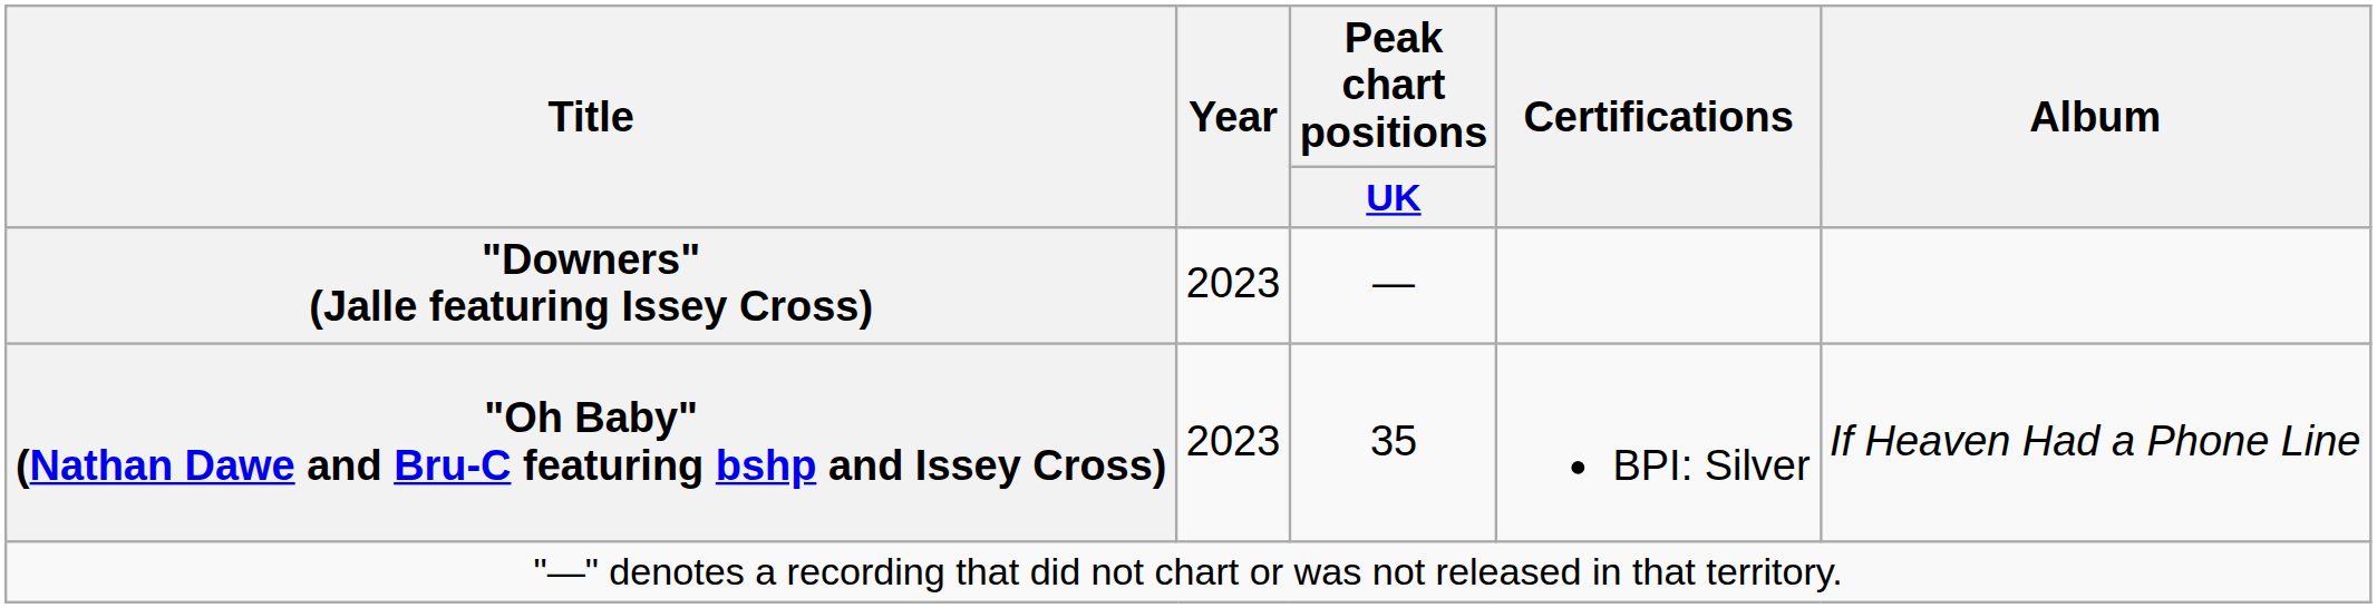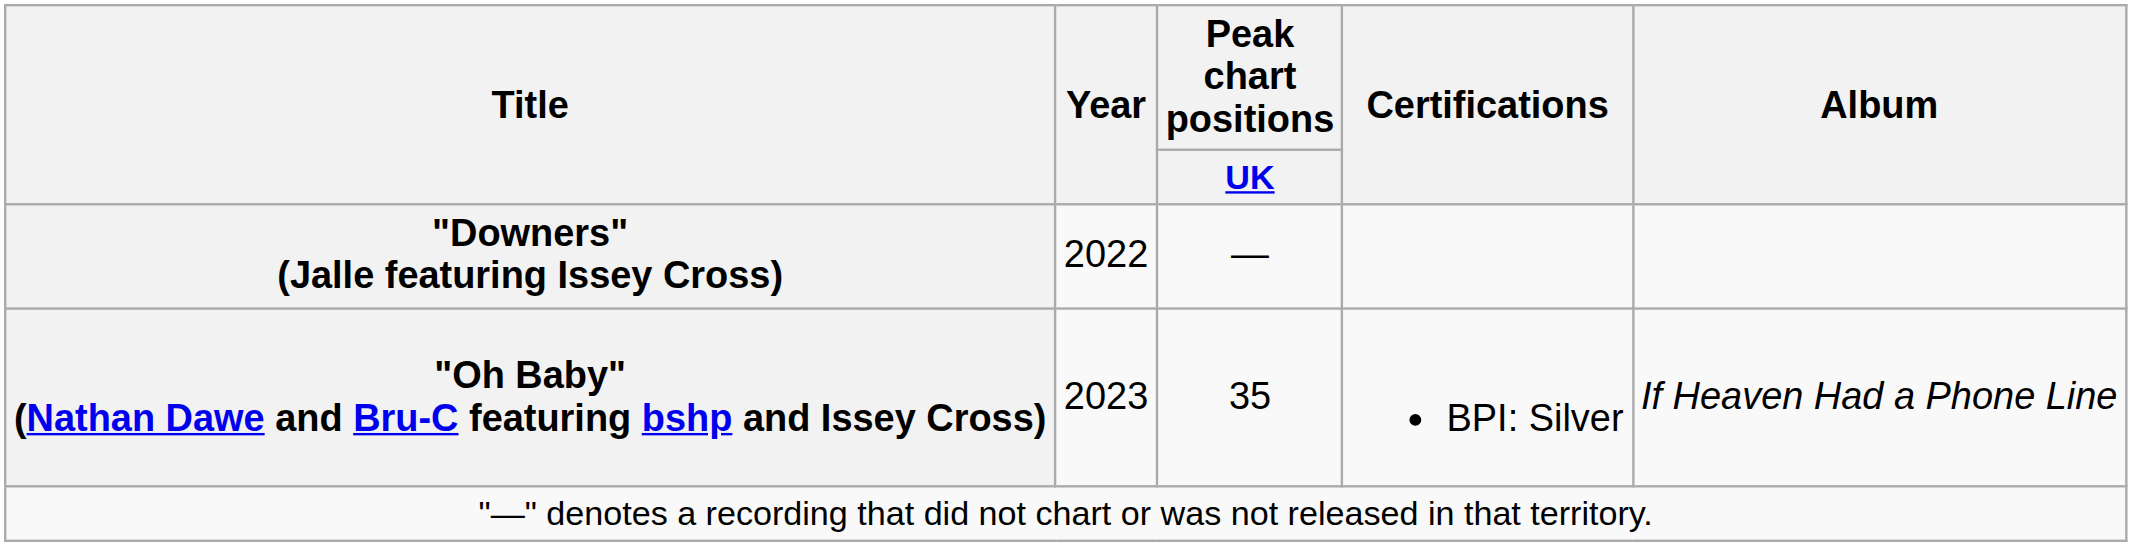"Downers" (Jalle featuring Issey Cross) | Year: 2023 -> 2022
